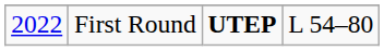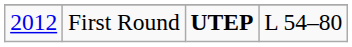First Round | column 1: 2022 -> 2012
